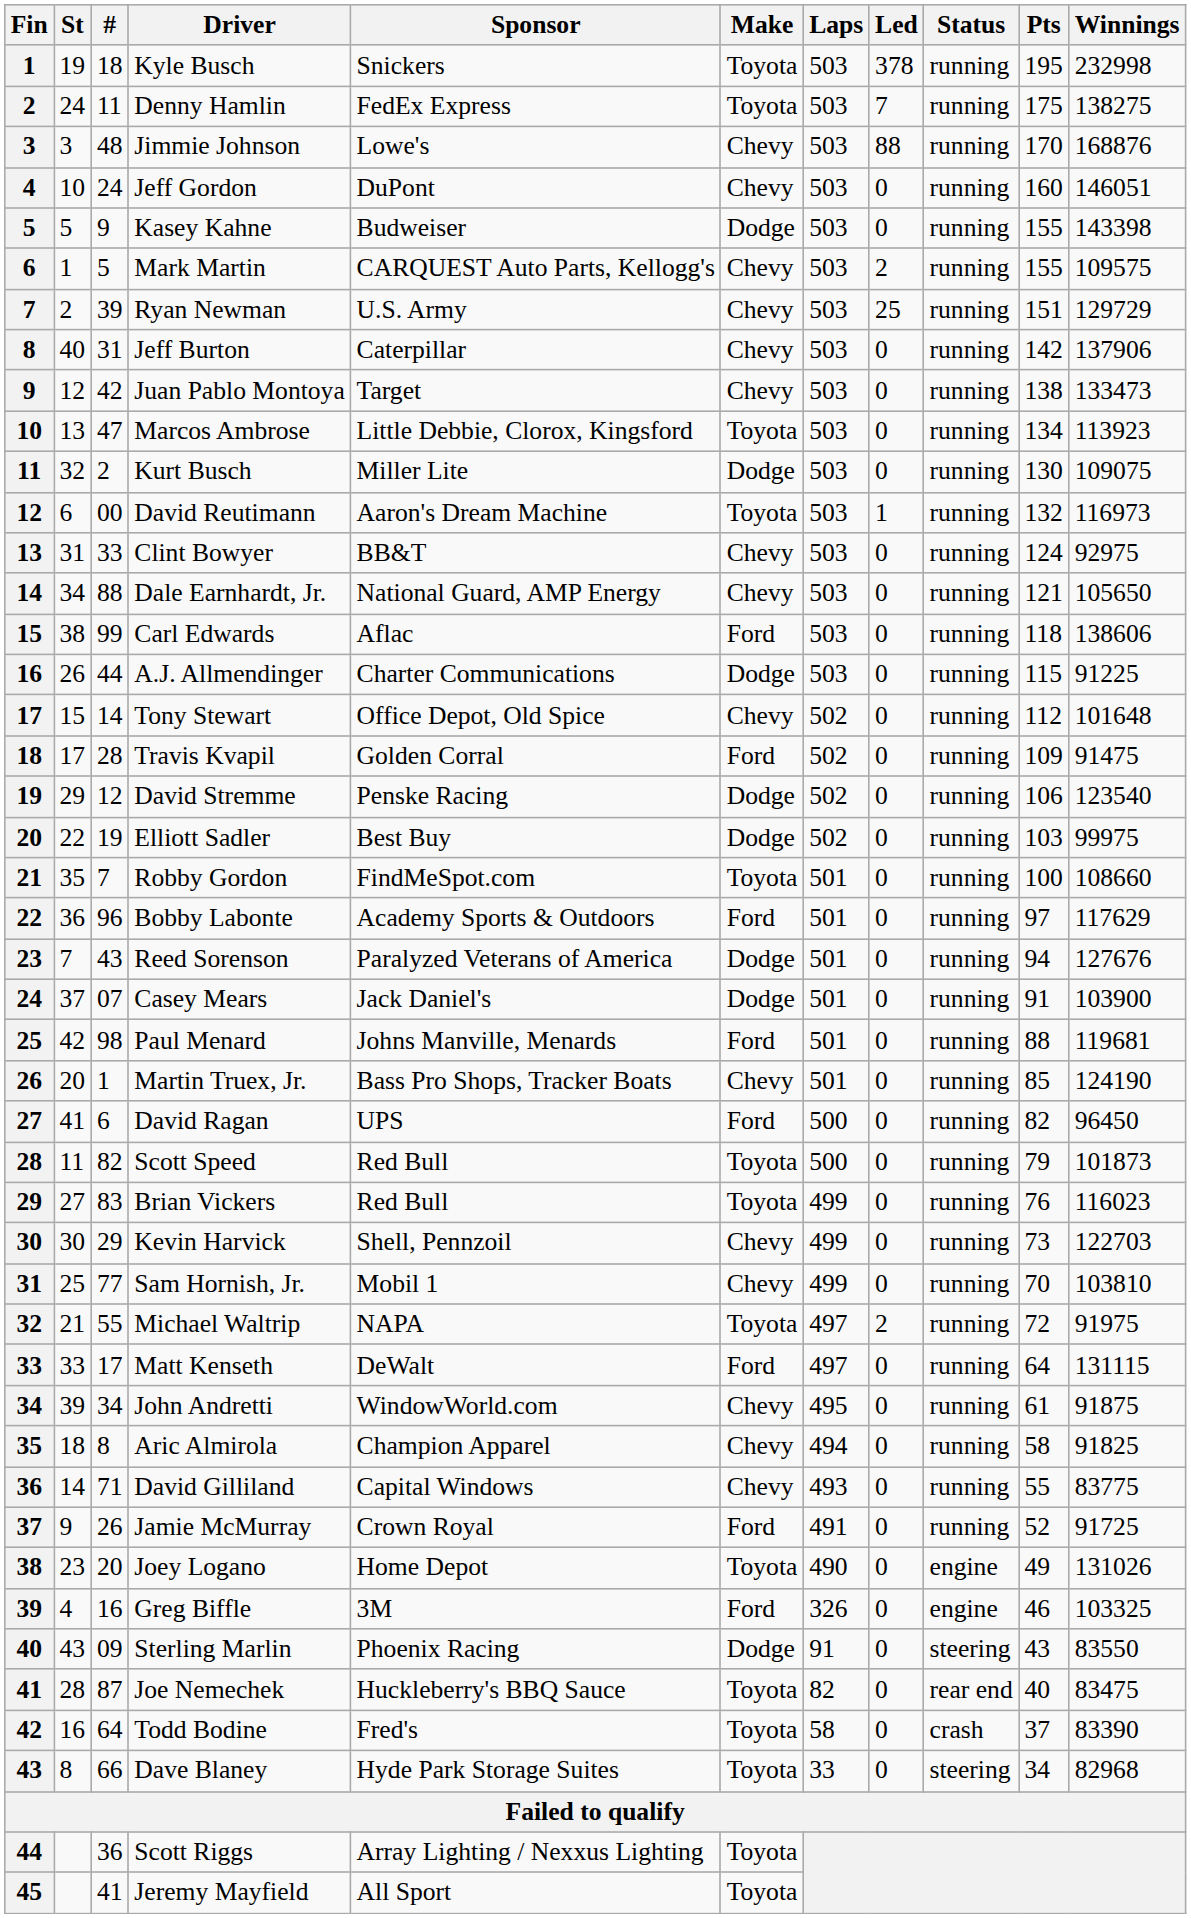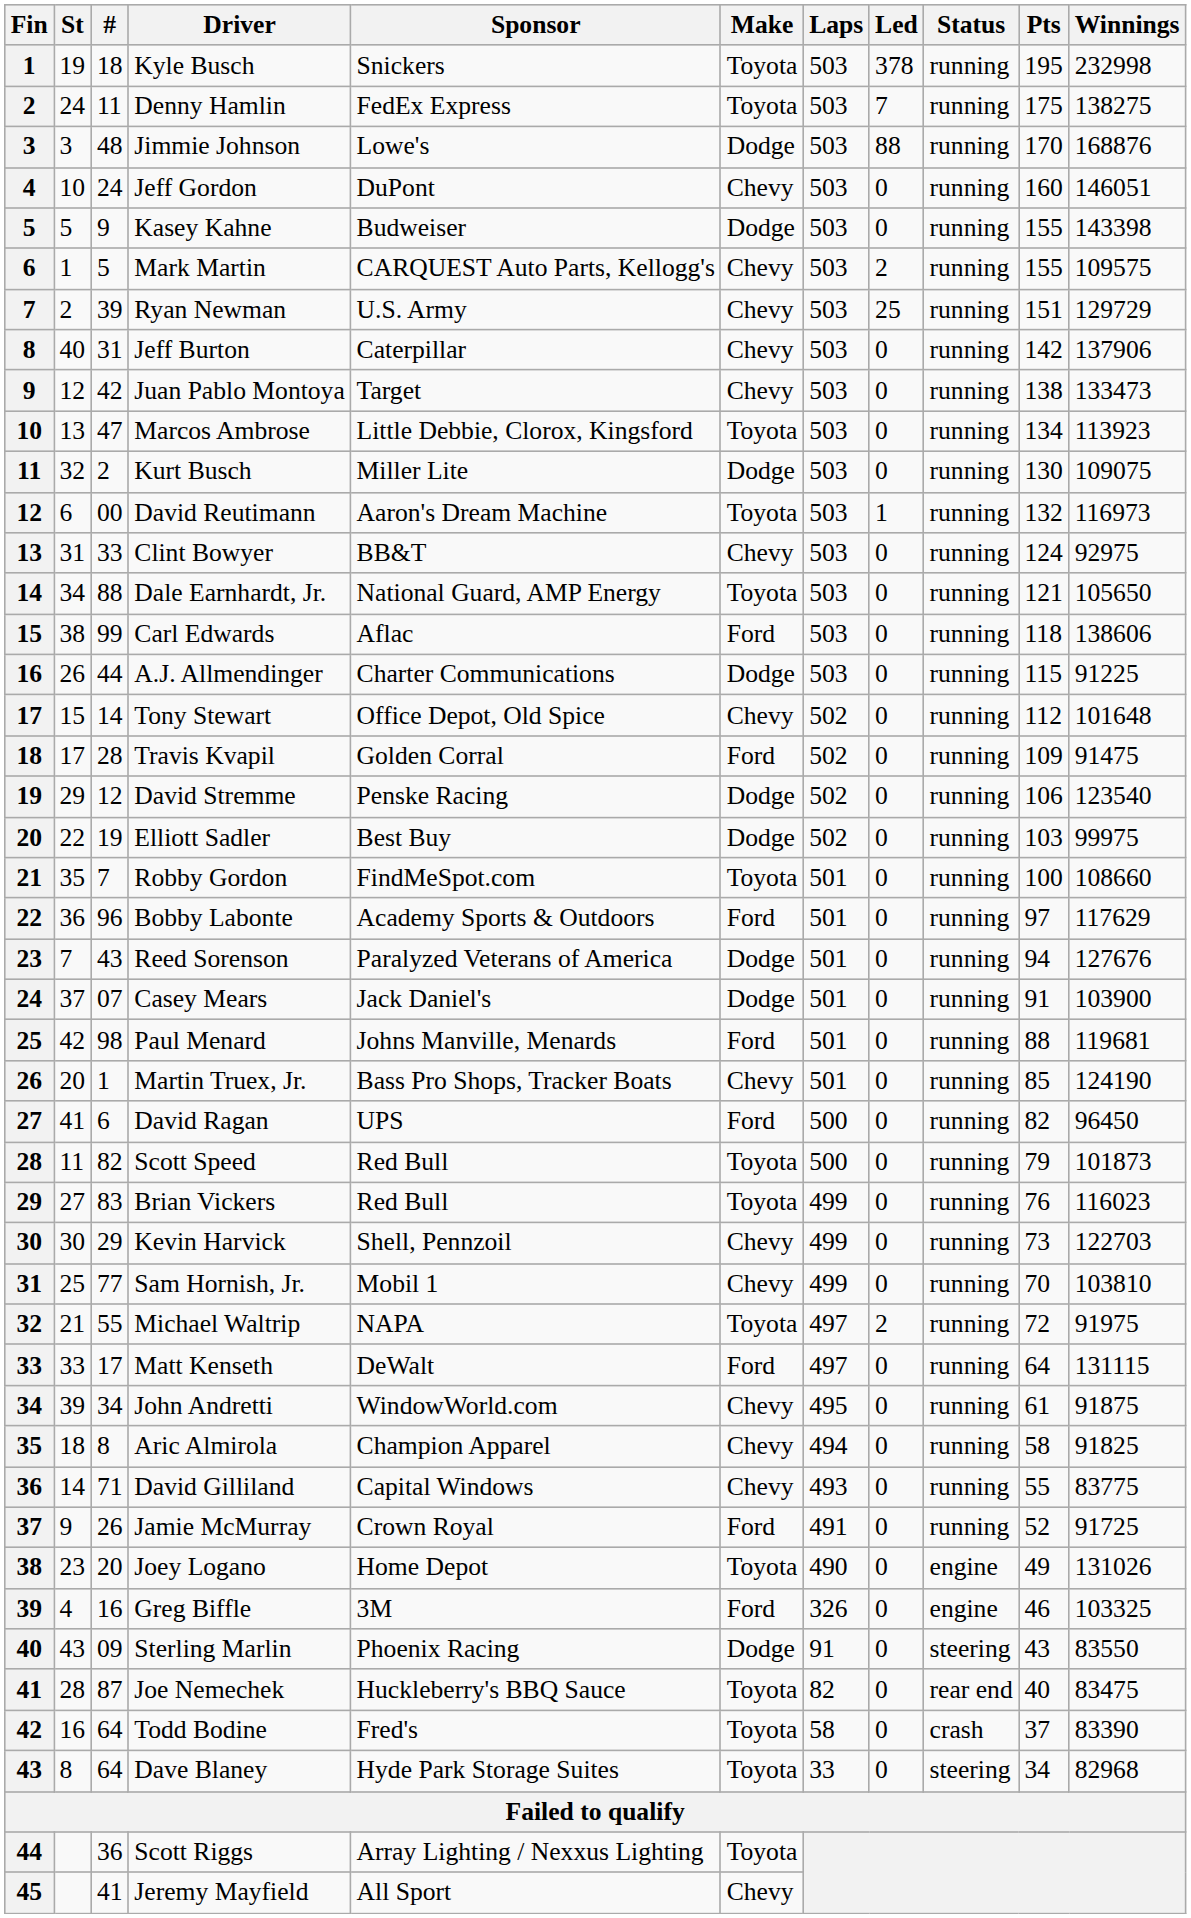Jimmie Johnson | Make: Chevy -> Dodge
Dale Earnhardt, Jr. | Make: Chevy -> Toyota
Dave Blaney | #: 66 -> 64
Jeremy Mayfield | Make: Toyota -> Chevy
